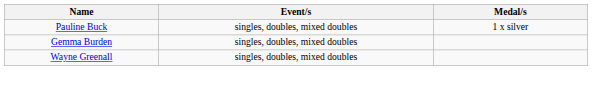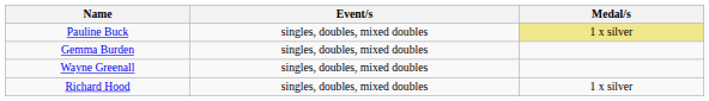Pauline Buck | Medal/s: no background -> khaki background
+ row: Richard Hood | singles, doubles, mixed doubles | 1 x silver
